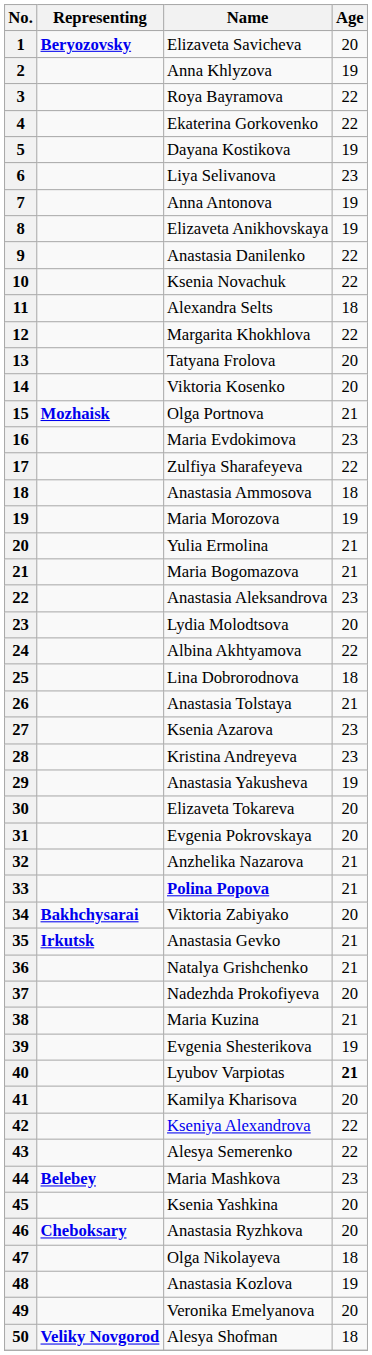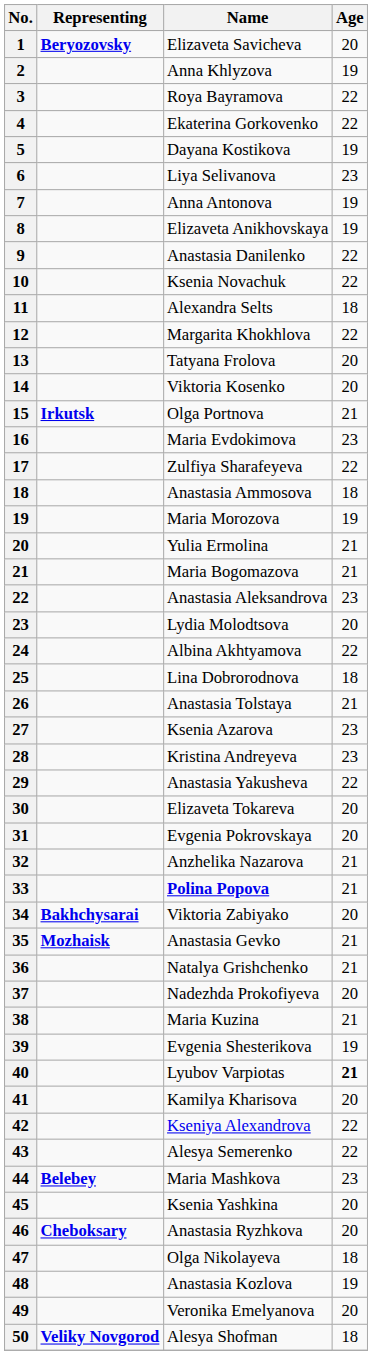Olga Portnova | Representing: Mozhaisk -> Irkutsk
Anastasia Yakusheva | Age: 19 -> 22
Anastasia Gevko | Representing: Irkutsk -> Mozhaisk
